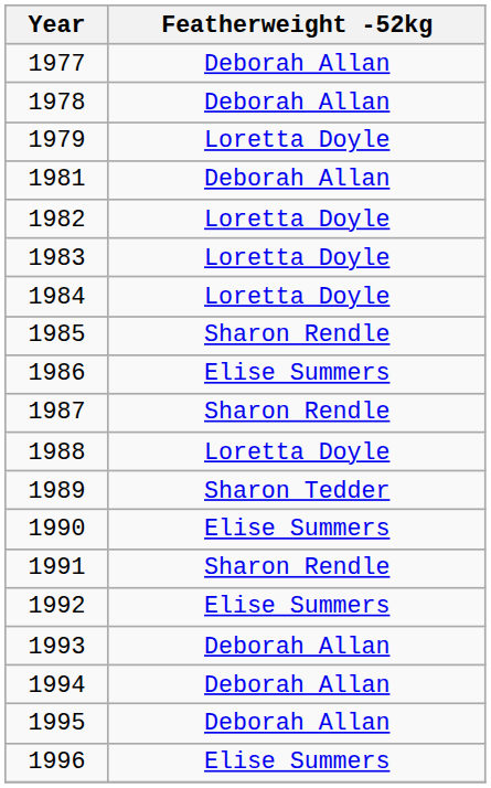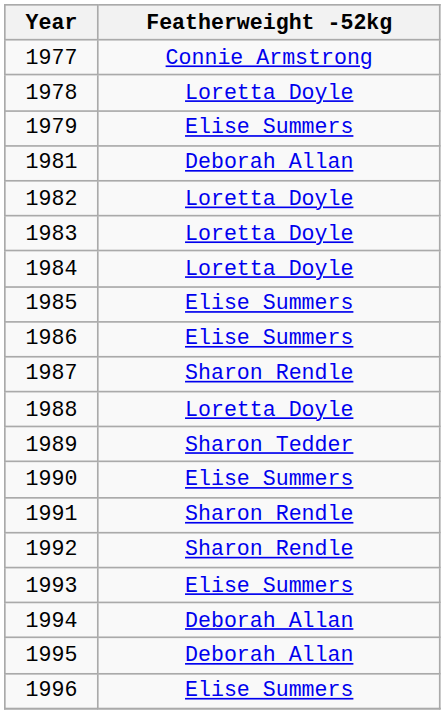1977 | Featherweight -52kg: Deborah Allan -> Connie Armstrong
1978 | Featherweight -52kg: Deborah Allan -> Loretta Doyle
1979 | Featherweight -52kg: Loretta Doyle -> Elise Summers
1985 | Featherweight -52kg: Sharon Rendle -> Elise Summers
1992 | Featherweight -52kg: Elise Summers -> Sharon Rendle
1993 | Featherweight -52kg: Deborah Allan -> Elise Summers
